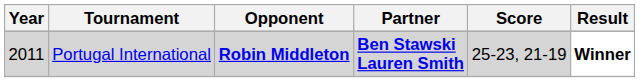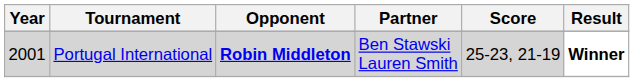Portugal International | Year: 2011 -> 2001
Portugal International | Partner: bold -> normal
